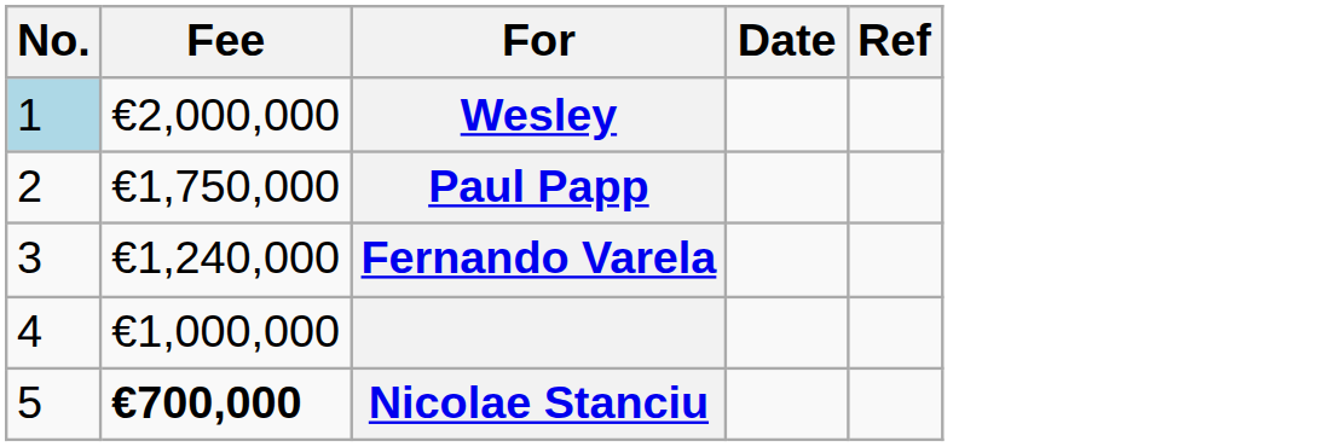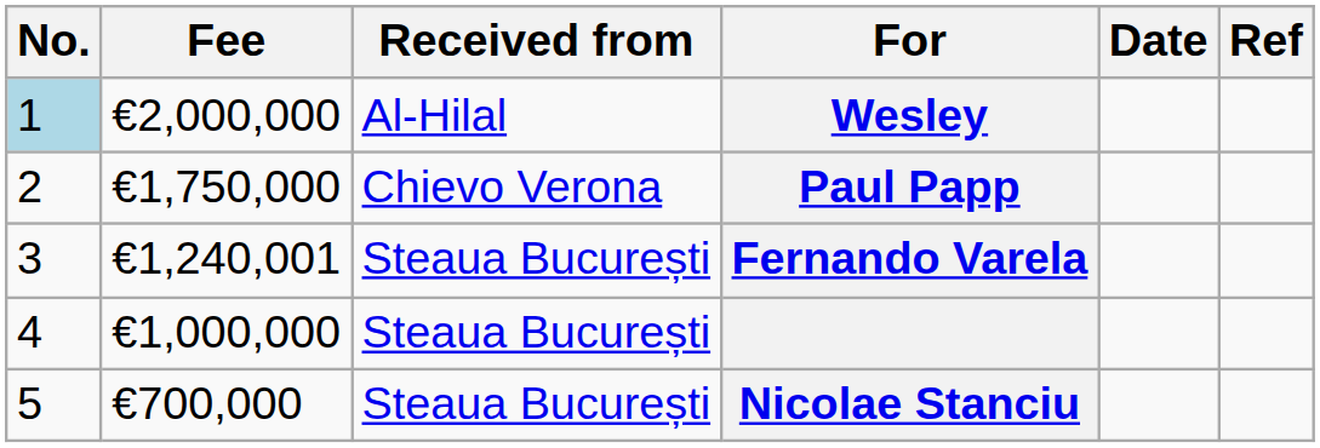+ column: Received from | Al-Hilal | Chievo Verona | Steaua București | Steaua București | Steaua București
Fernando Varela | Fee: €1,240,000 -> €1,240,001
Nicolae Stanciu | Fee: bold -> normal
